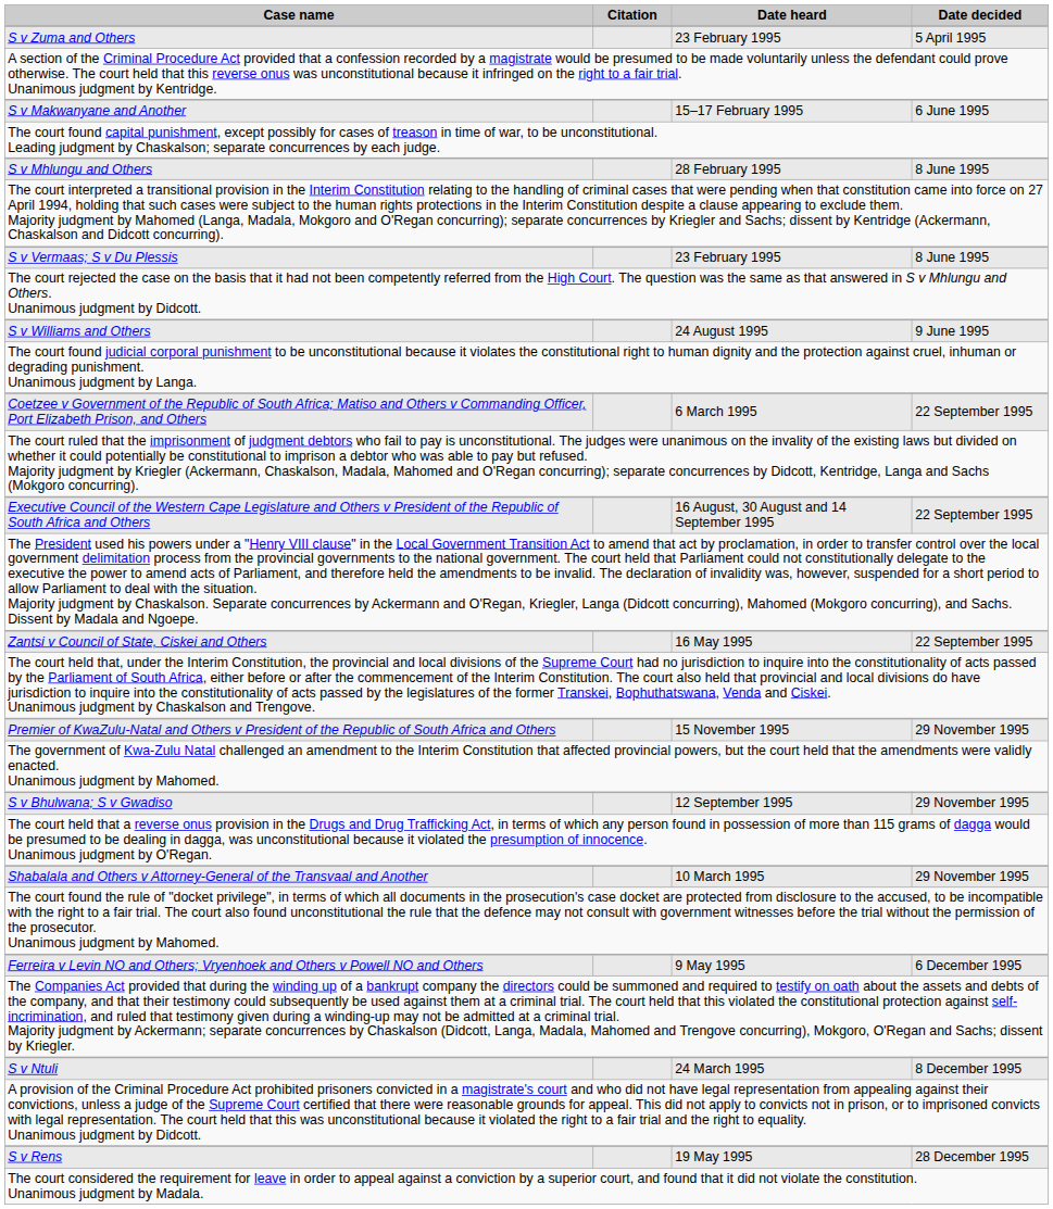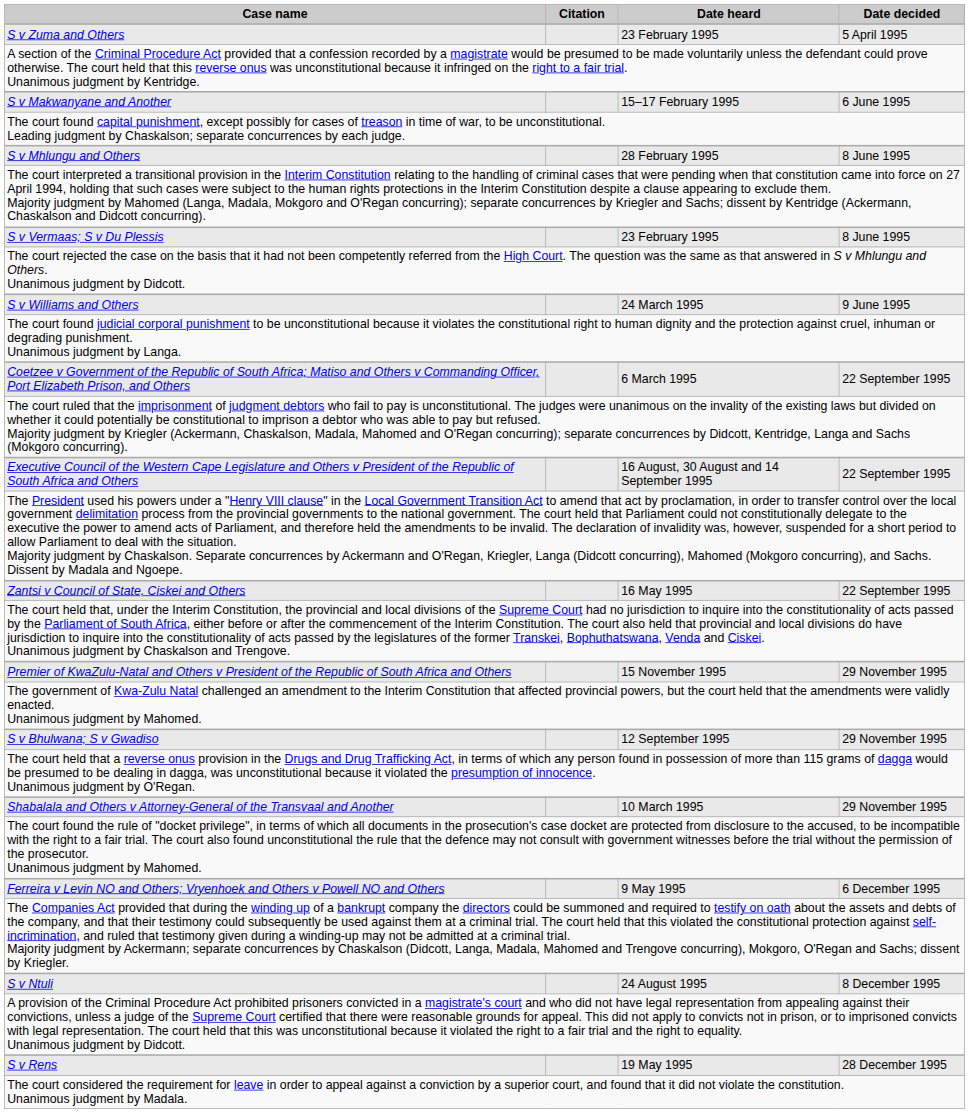S v Williams and Others | Date heard: 24 August 1995 -> 24 March 1995
S v Ntuli | Date heard: 24 March 1995 -> 24 August 1995
